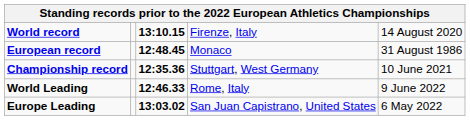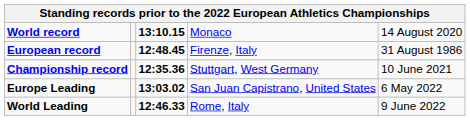World record | column 4: Firenze, Italy -> Monaco
European record | column 4: Monaco -> Firenze, Italy
rows swapped: World Leading <-> Europe Leading
